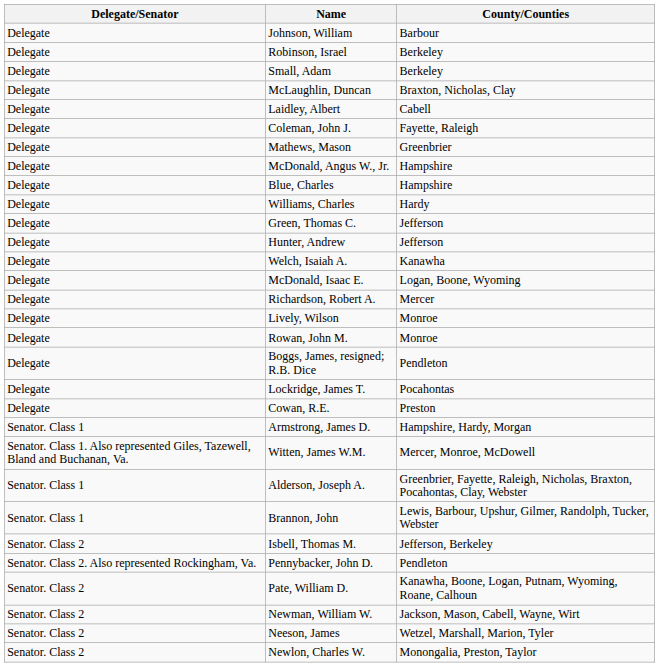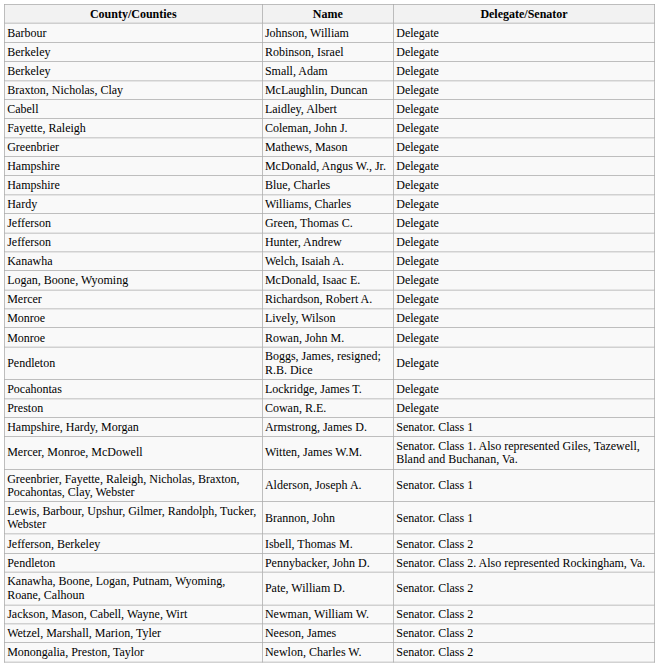columns swapped: County/Counties <-> Delegate/Senator
